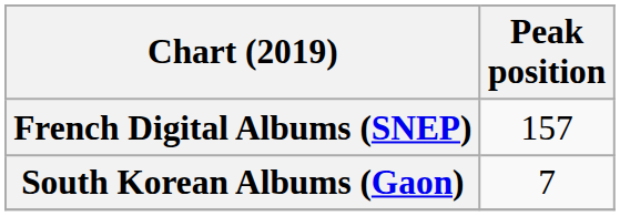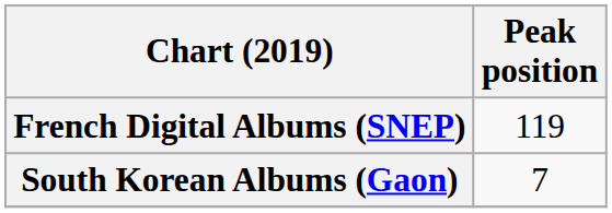French Digital Albums (SNEP) | Peak position: 157 -> 119
